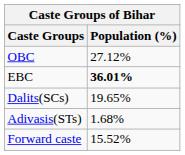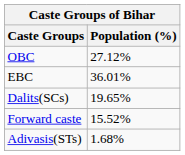EBC | Population (%): bold -> normal
rows swapped: Forward caste <-> Adivasis(STs)
